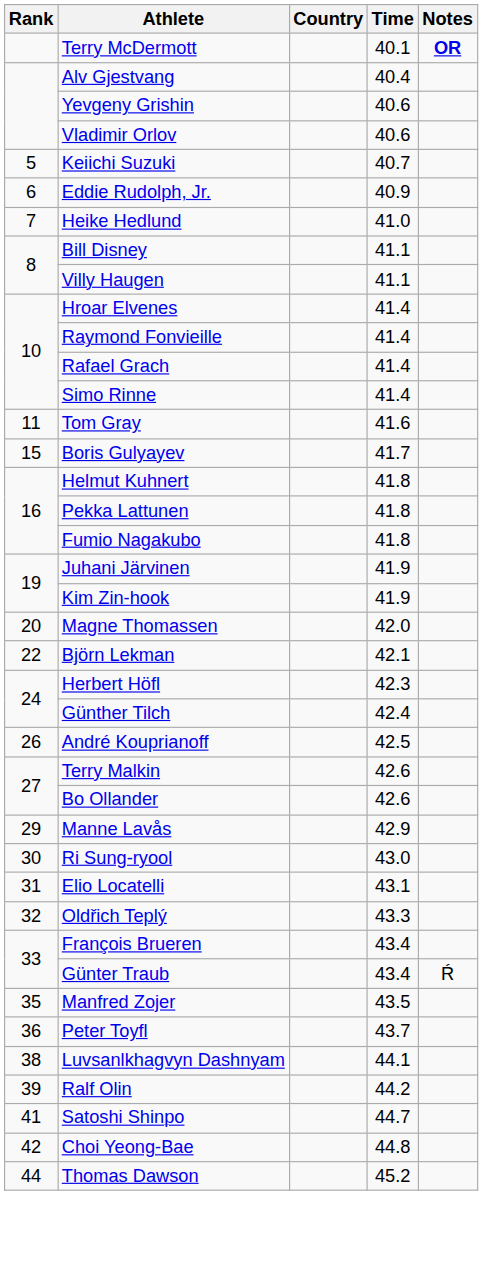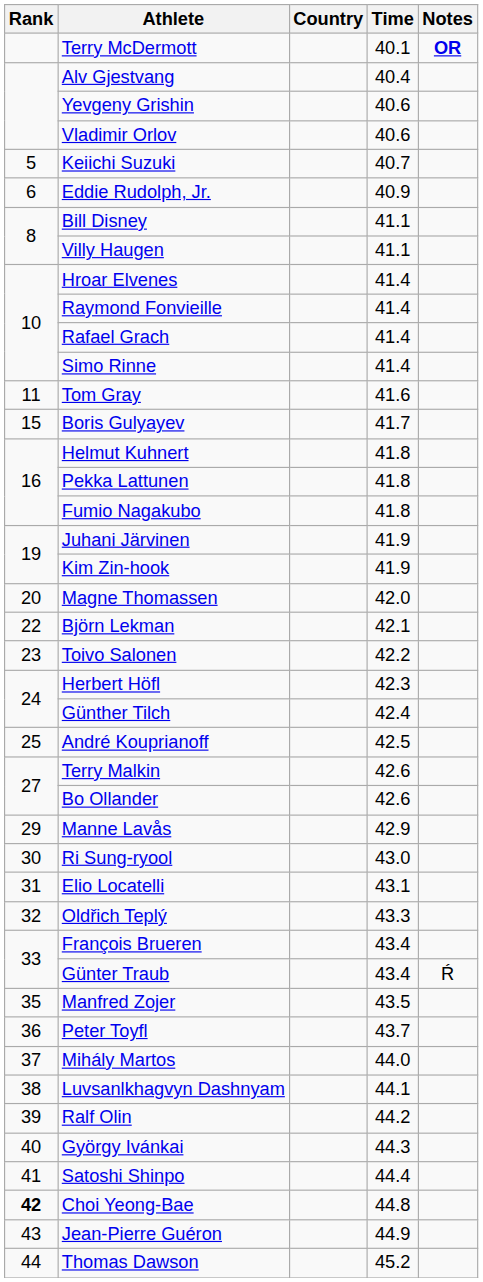- row: 7 | Heike Hedlund | 41.0
+ row: 23 | Toivo Salonen | 42.2
André Kouprianoff | Rank: 26 -> 25
+ row: 37 | Mihály Martos | 44.0
+ row: 40 | György Ivánkai | 44.3
Satoshi Shinpo | Time: 44.7 -> 44.4
Choi Yeong-Bae | Rank: normal -> bold
+ row: 43 | Jean-Pierre Guéron | 44.9
